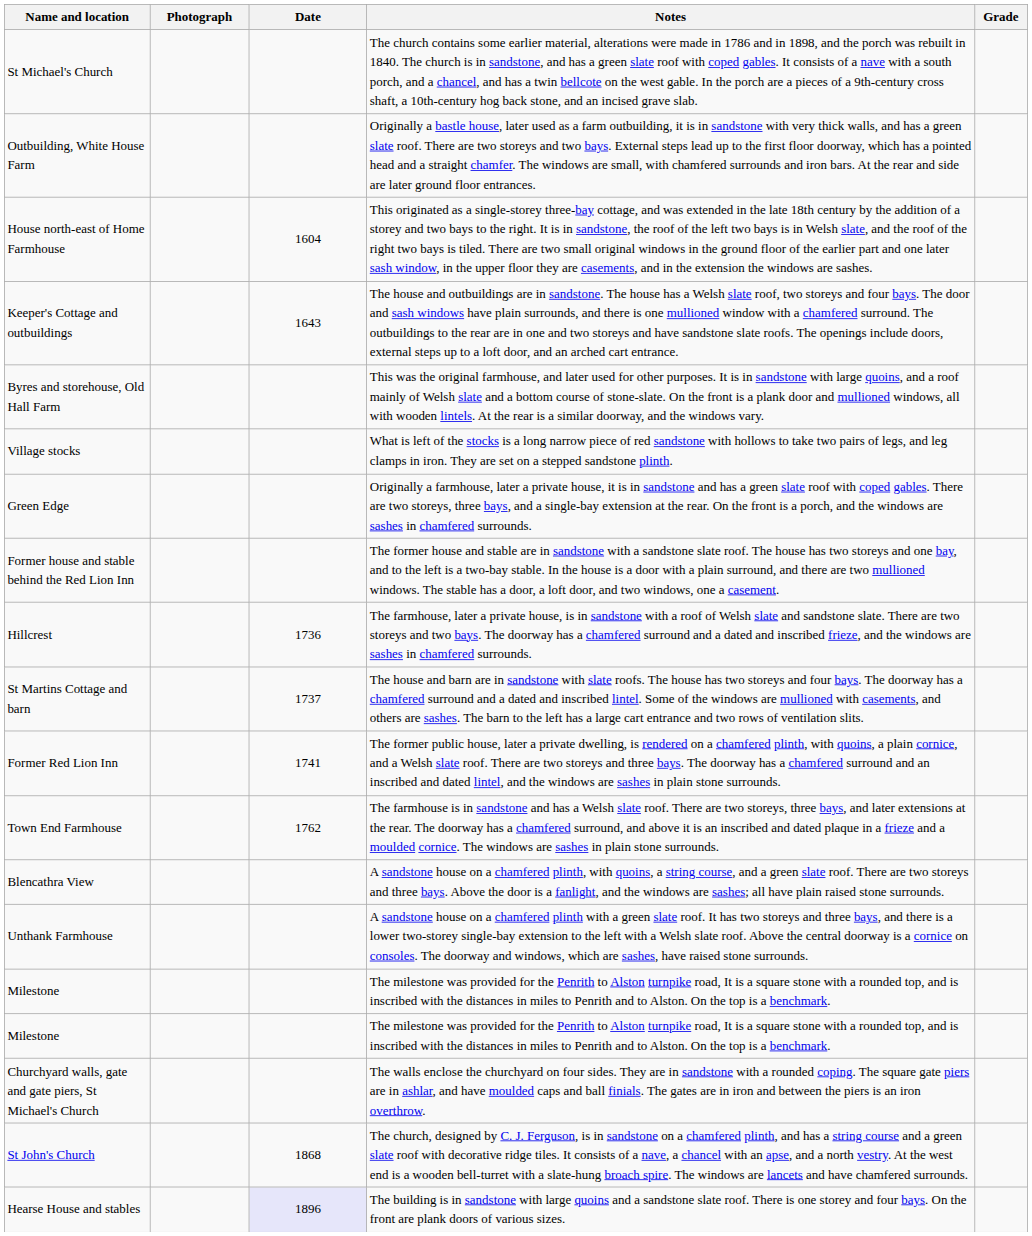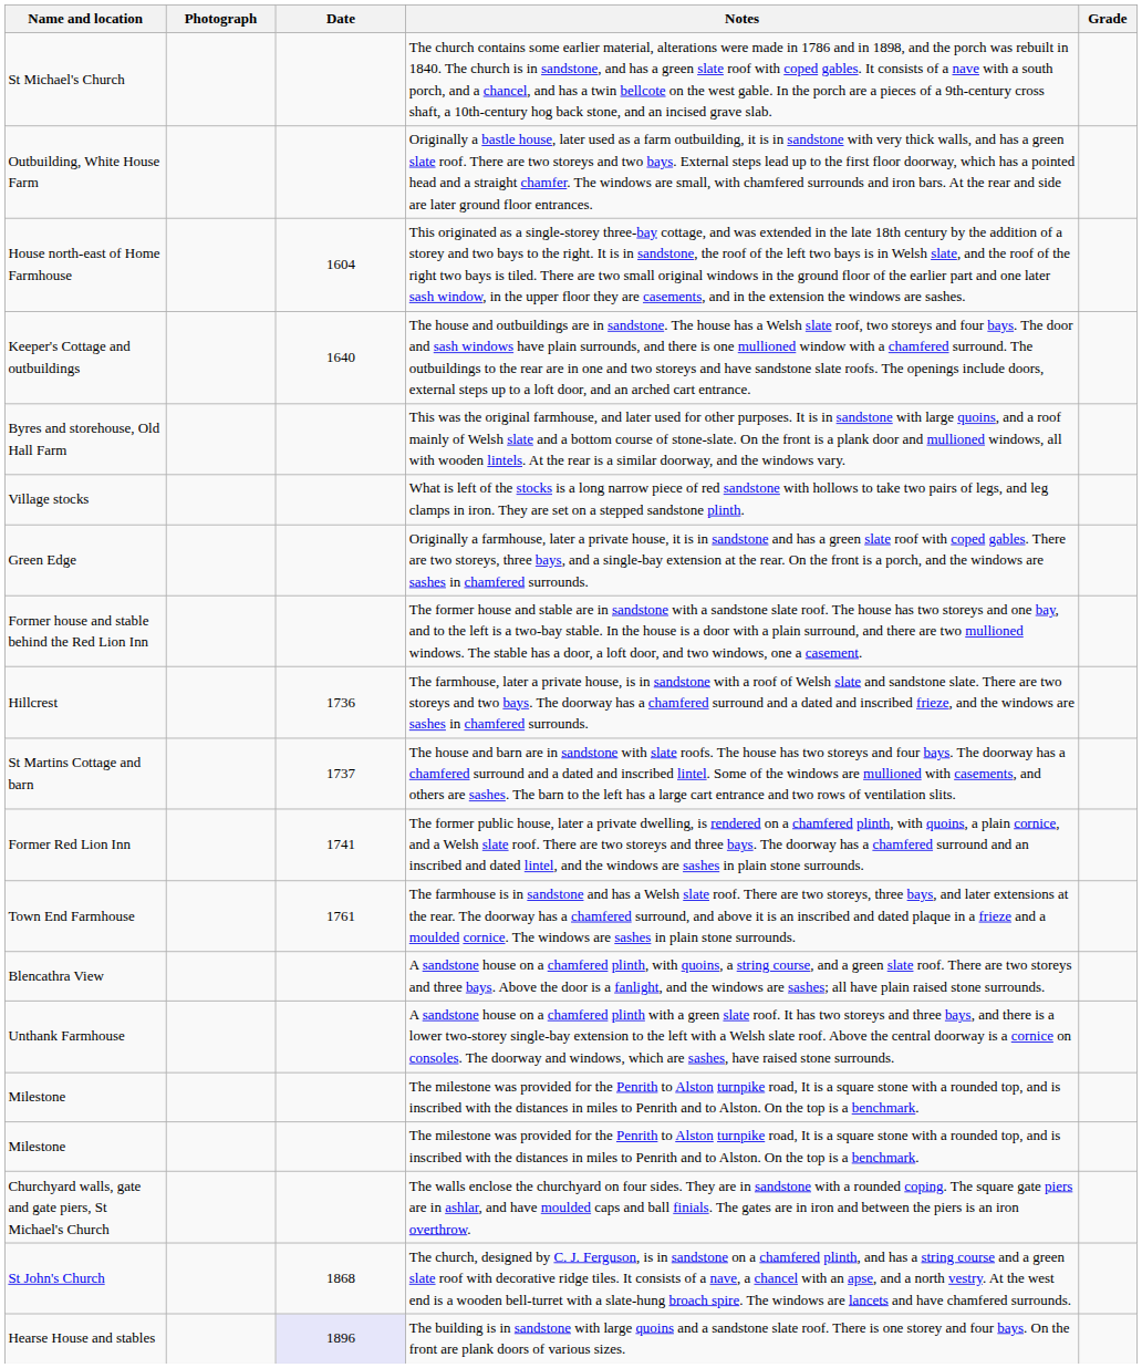Keeper's Cottage and outbuildings | Date: 1643 -> 1640
Town End Farmhouse | Date: 1762 -> 1761
